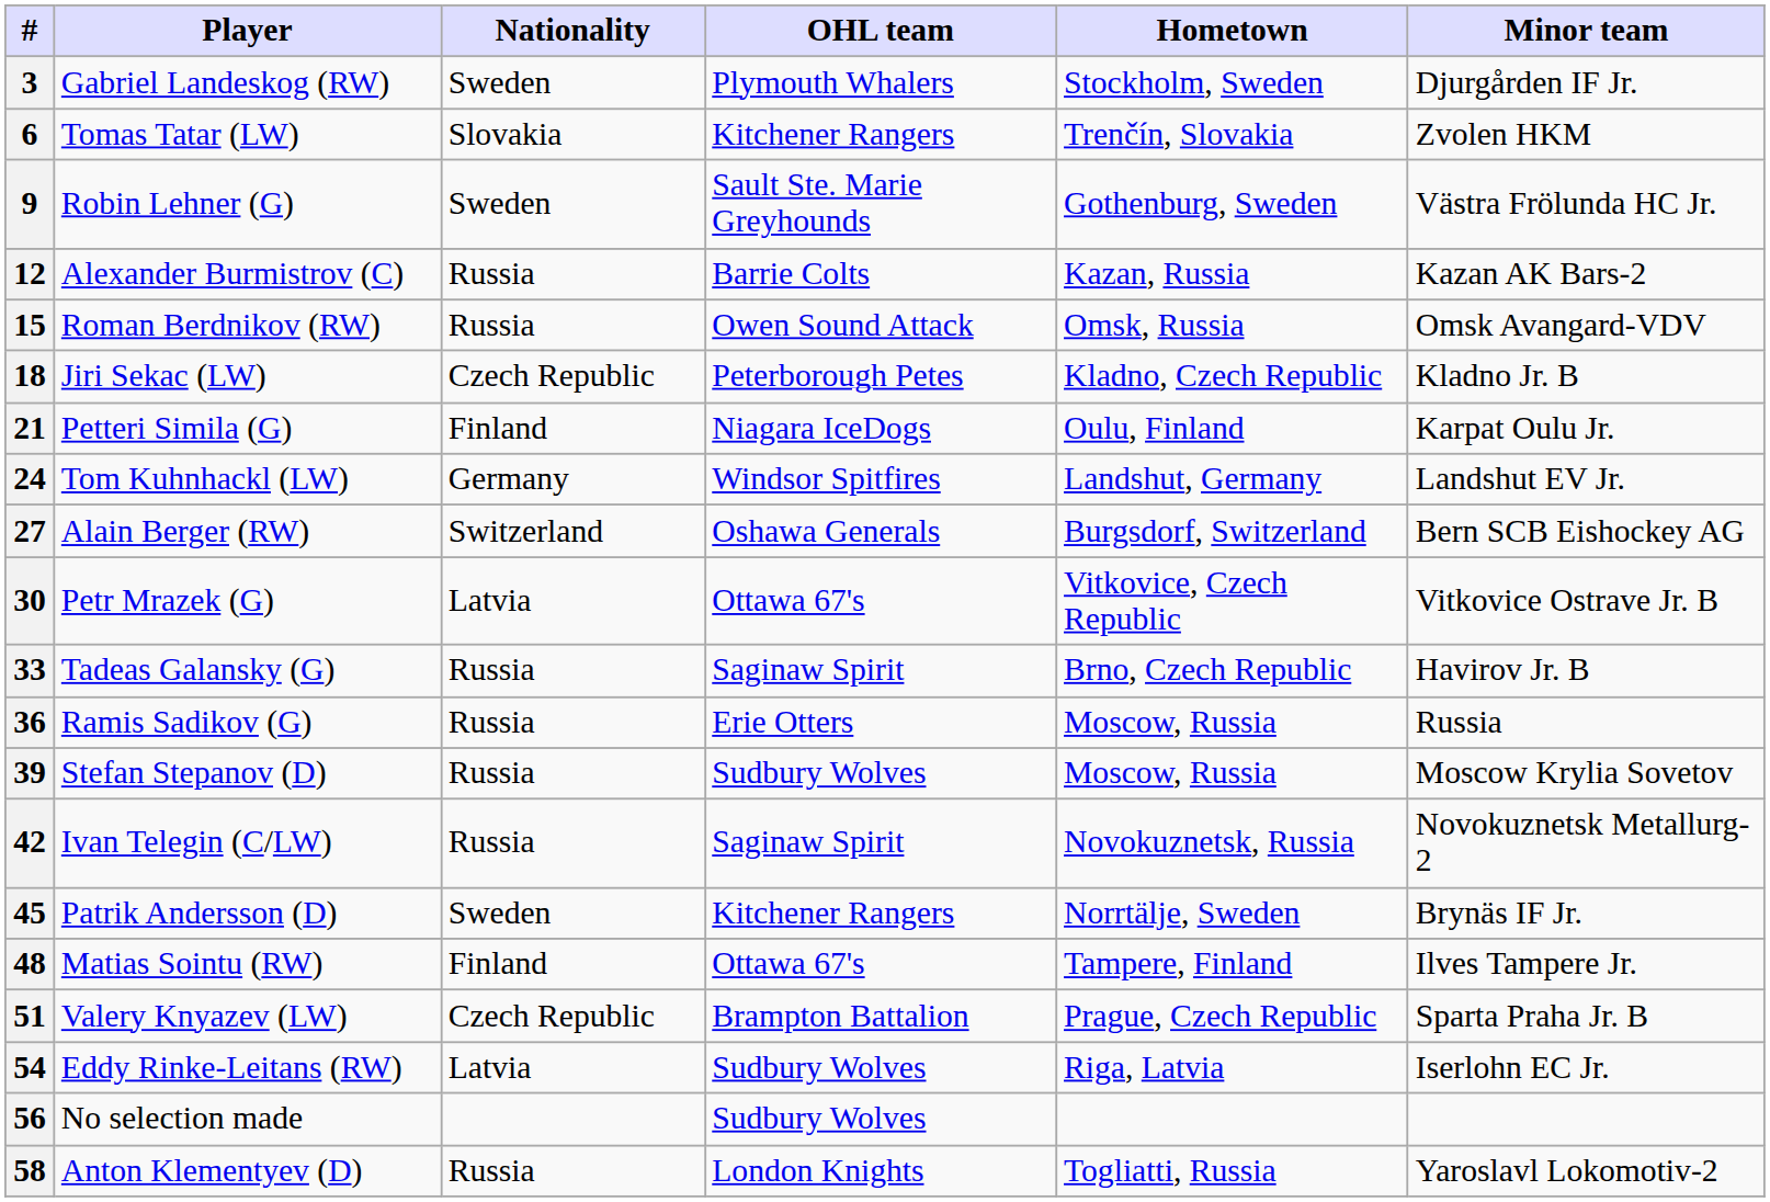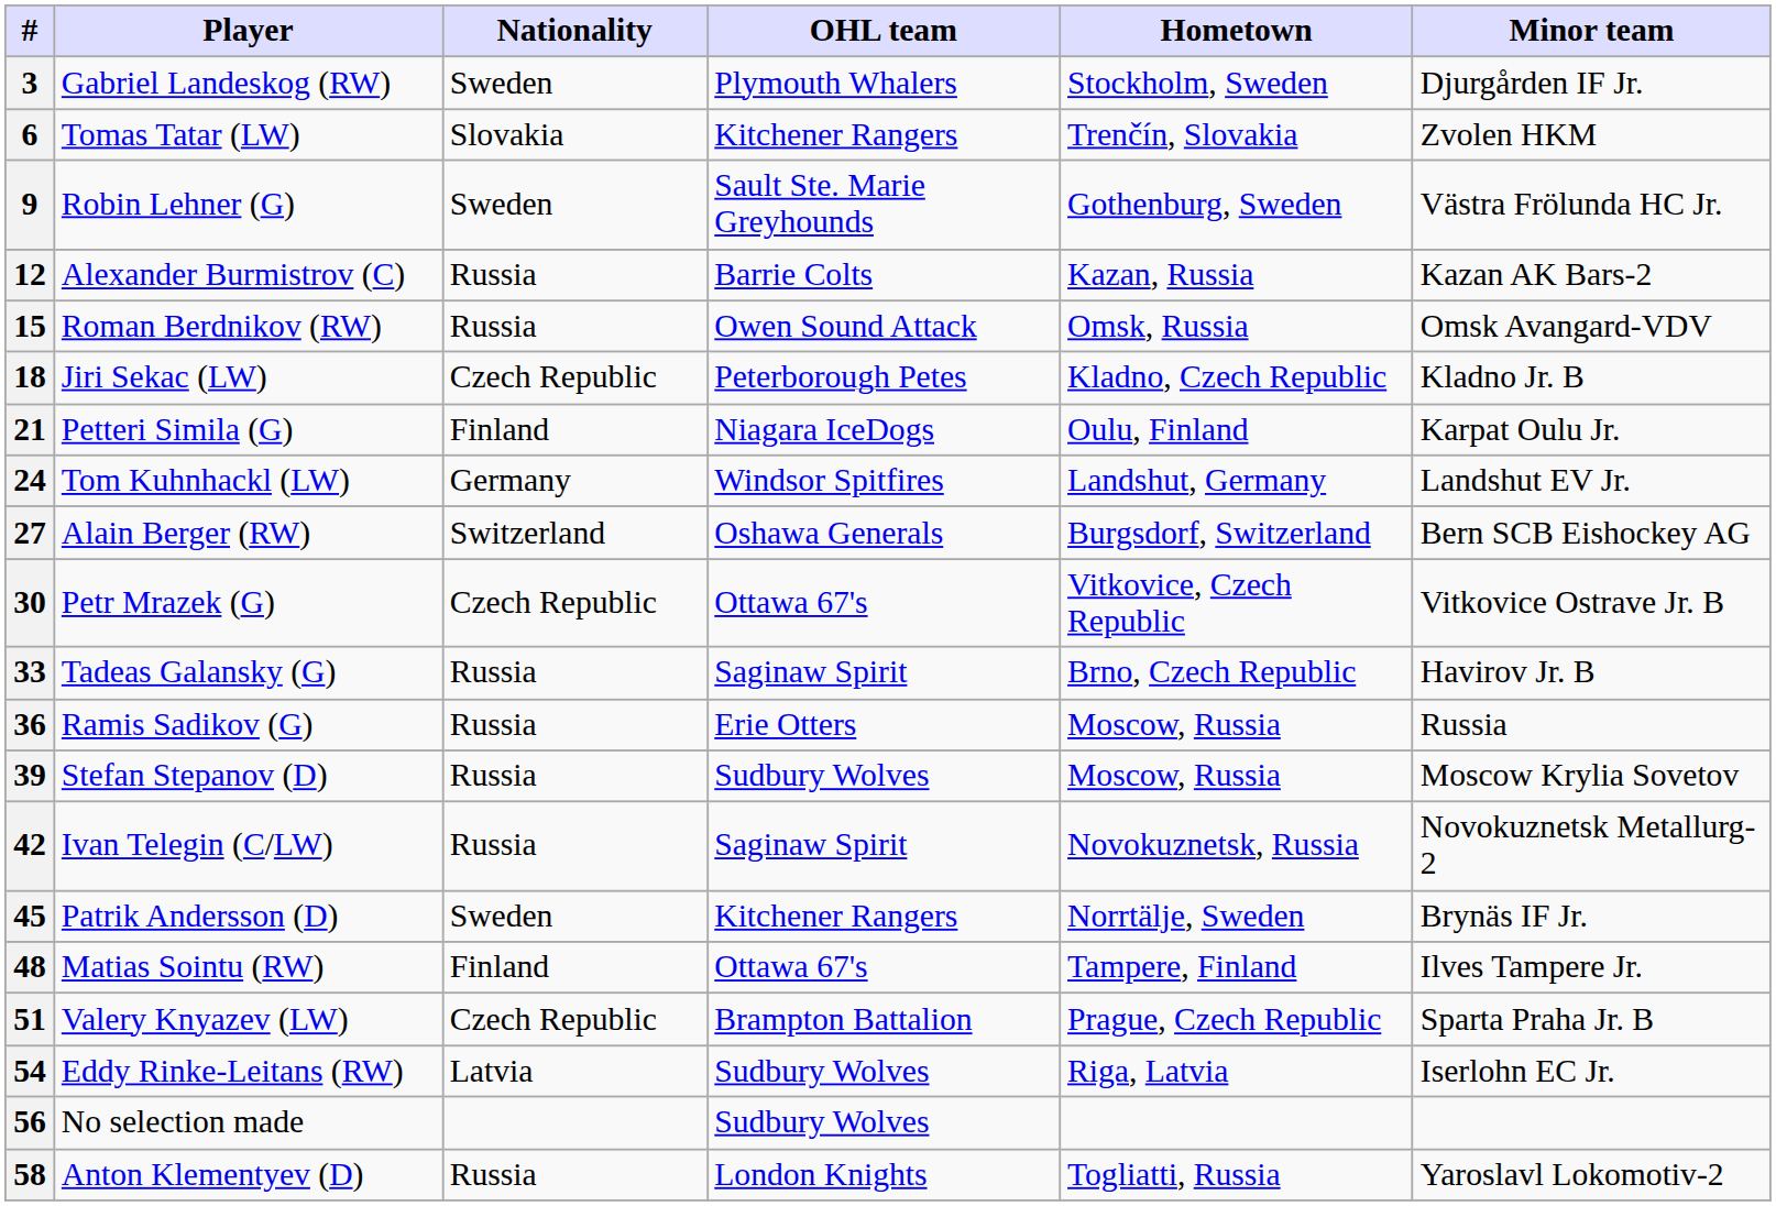30 | Nationality: Latvia -> Czech Republic
